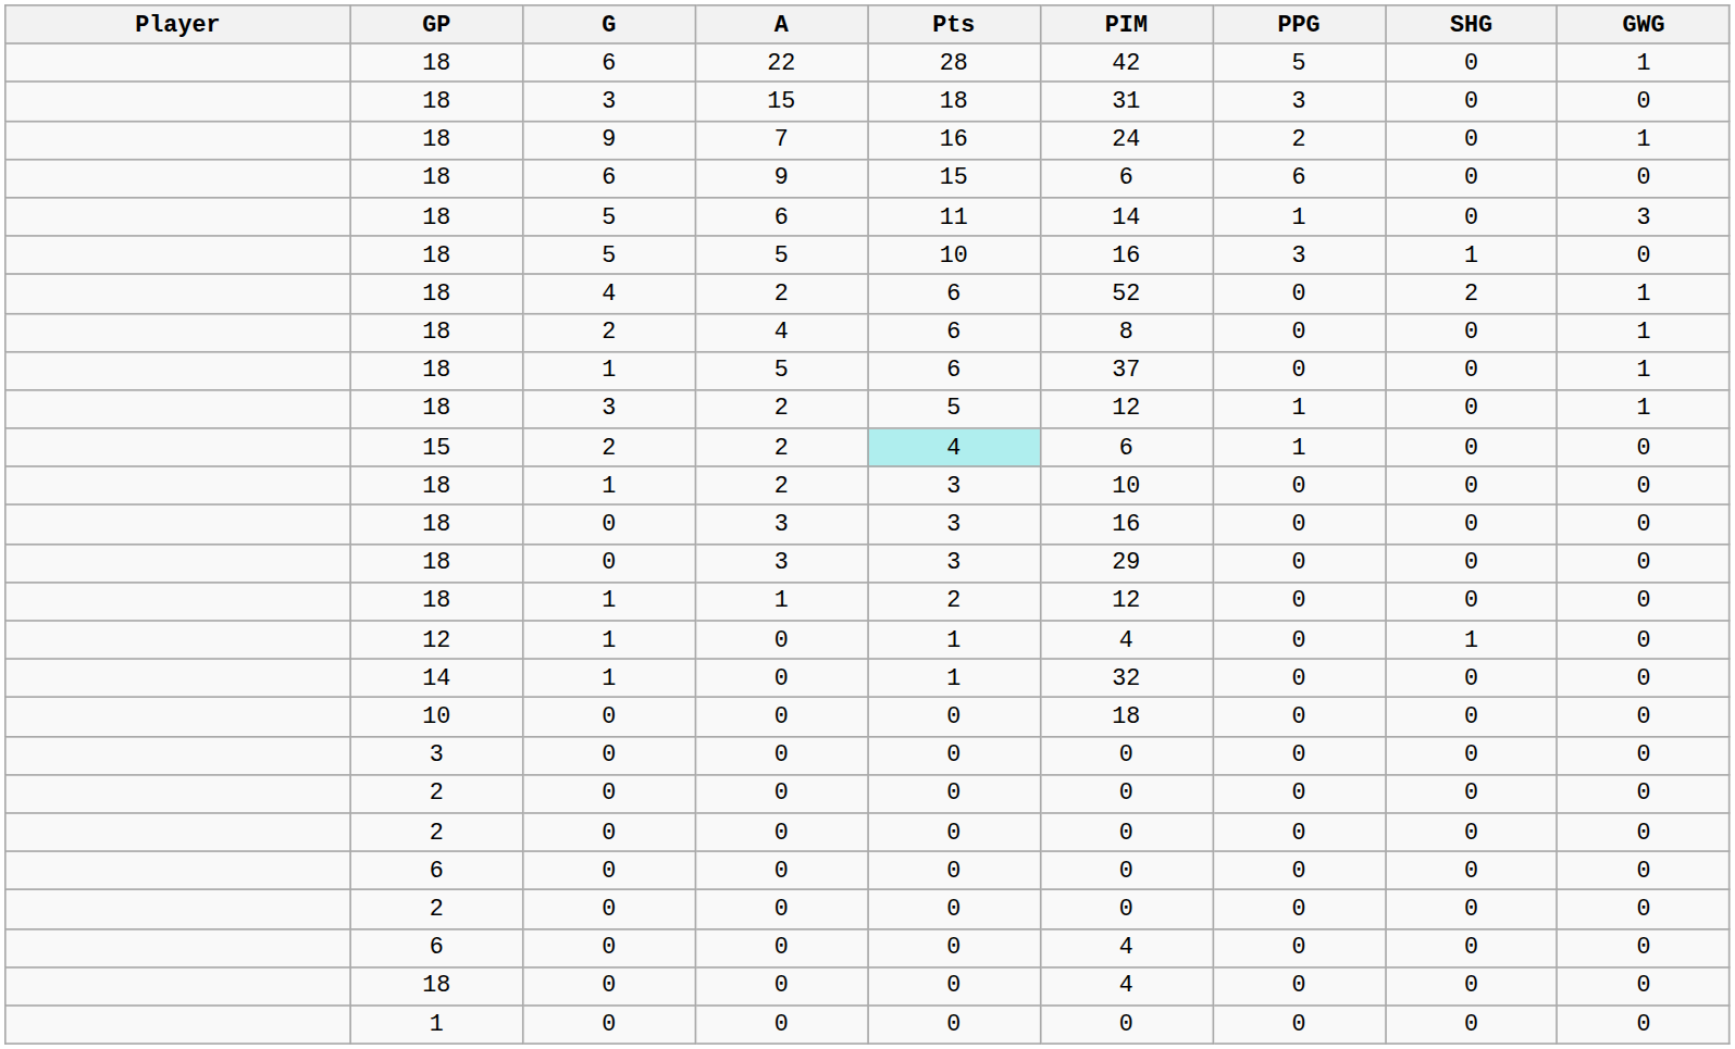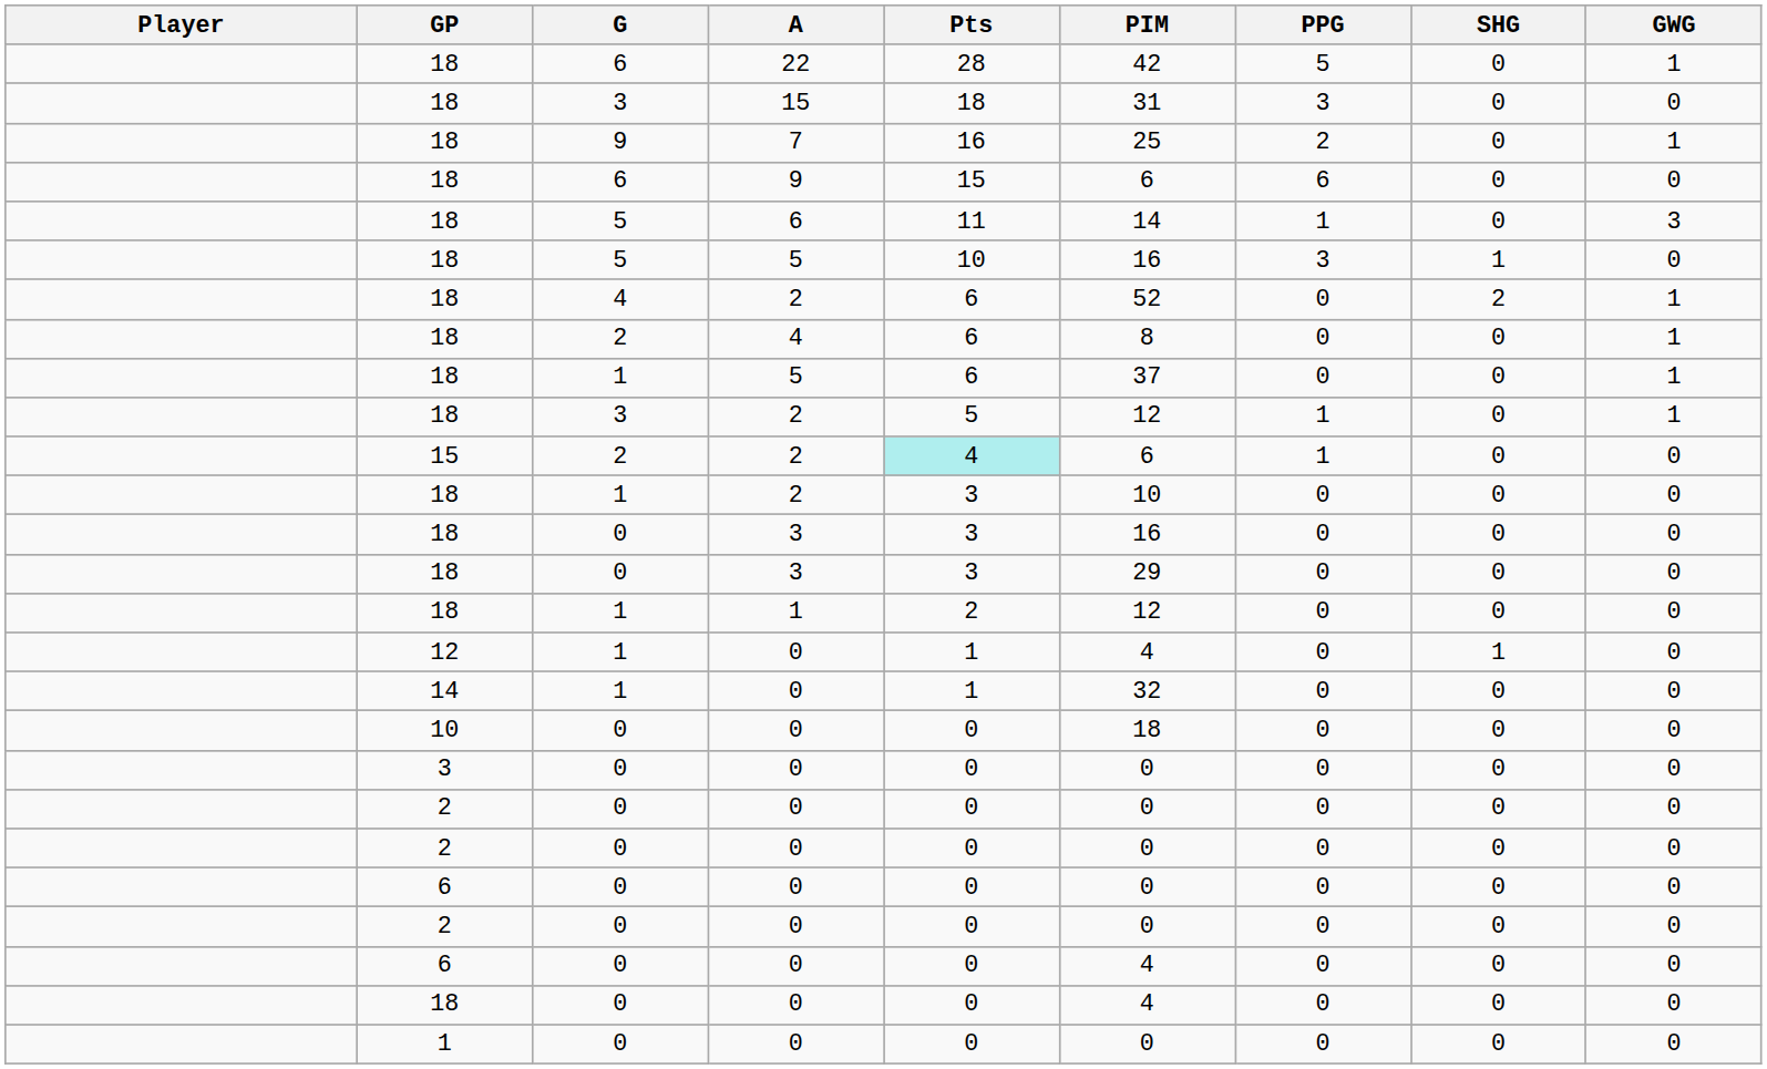7 | PIM: 24 -> 25
